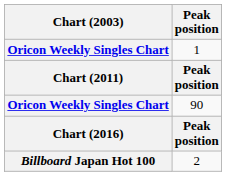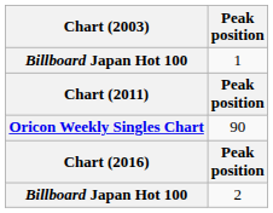1 | Chart (2003): Oricon Weekly Singles Chart -> Billboard Japan Hot 100
